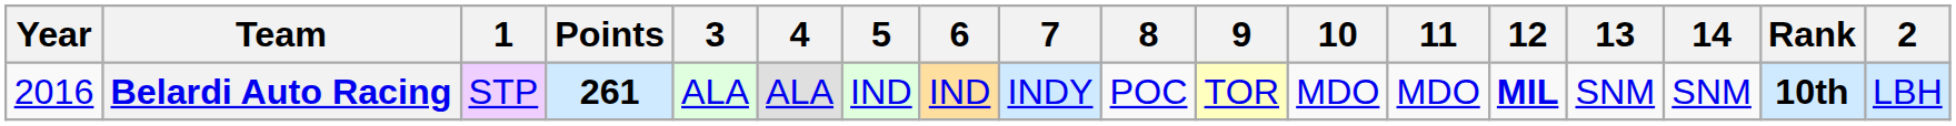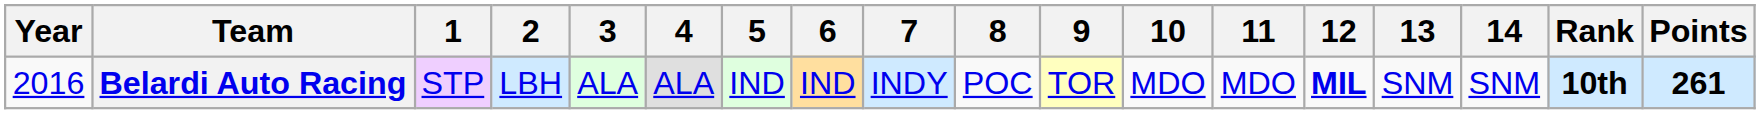columns swapped: 2 <-> Points
